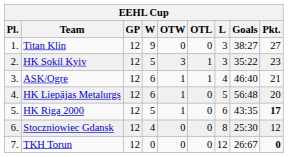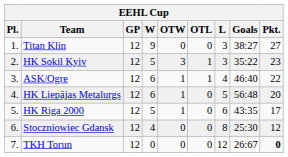ASK/Ogre | Pkt.: 21 -> 22
HK Riga 2000 | Pkt.: bold -> normal
